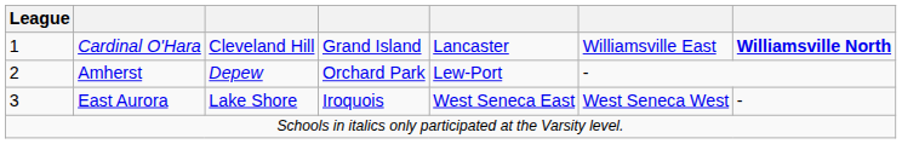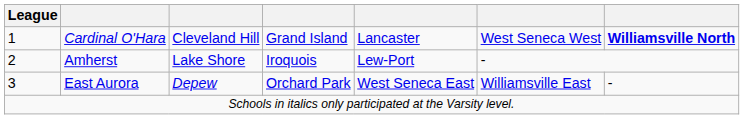Cardinal O'Hara | column 6: Williamsville East -> West Seneca West
Amherst | column 3: Depew -> Lake Shore
Amherst | column 4: Orchard Park -> Iroquois
East Aurora | column 3: Lake Shore -> Depew
East Aurora | column 4: Iroquois -> Orchard Park
East Aurora | column 6: West Seneca West -> Williamsville East
